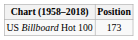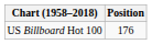US Billboard Hot 100 | Position: 173 -> 176
